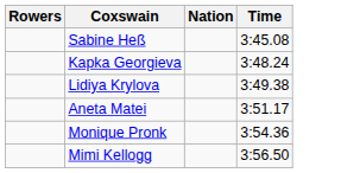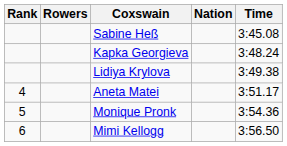+ column: Rank | 4 | 5 | 6
